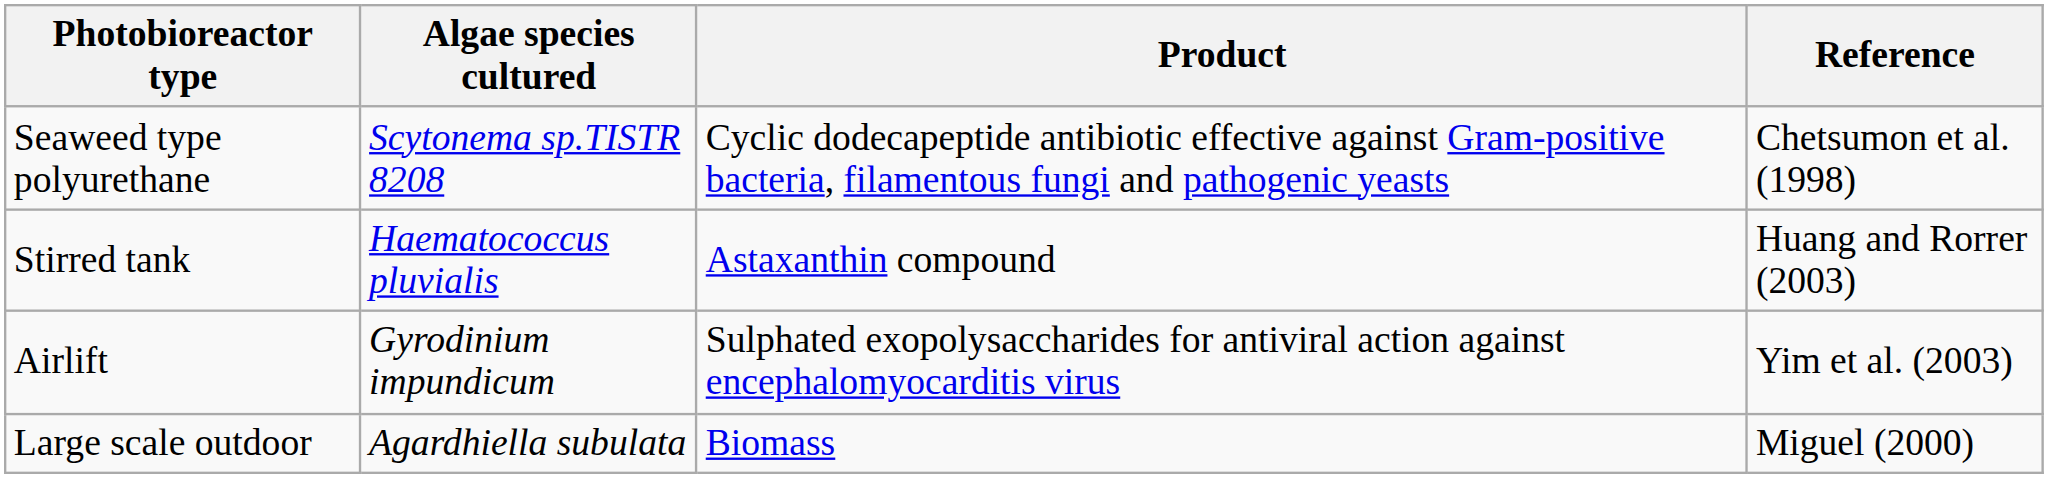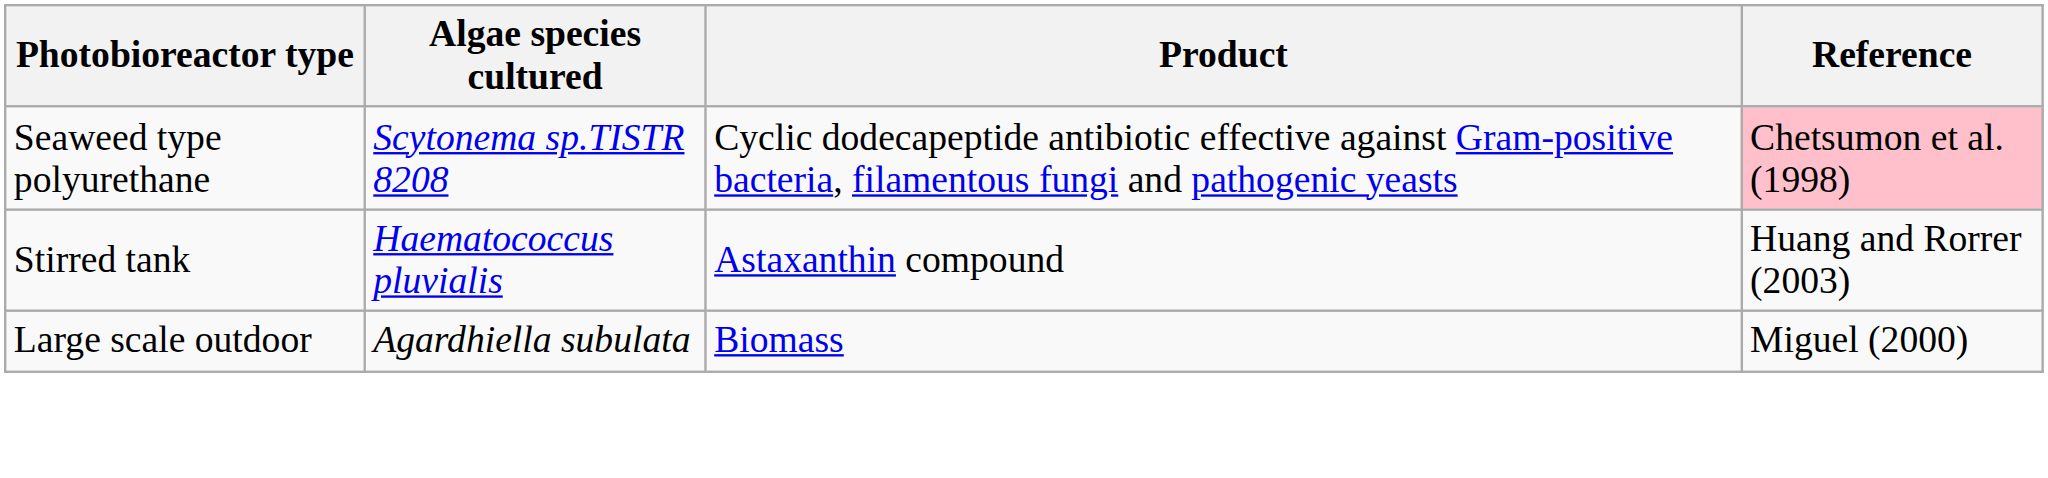Seaweed type polyurethane | Reference: no background -> pink background
- row: Airlift | Gyrodinium impundicum | Sulphated exopolysaccharides for antiviral action against encephalomyocarditis virus | Yim et al. (2003)
